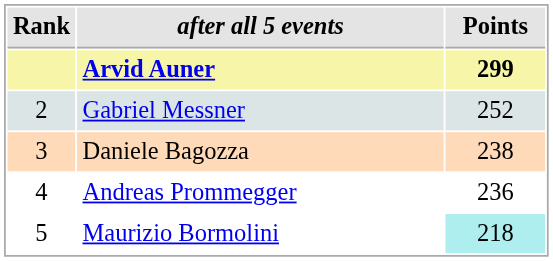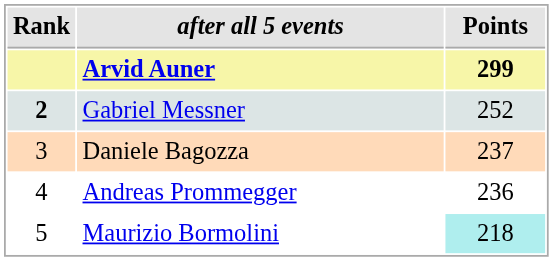Gabriel Messner | Rank: normal -> bold
Daniele Bagozza | Points: 238 -> 237
